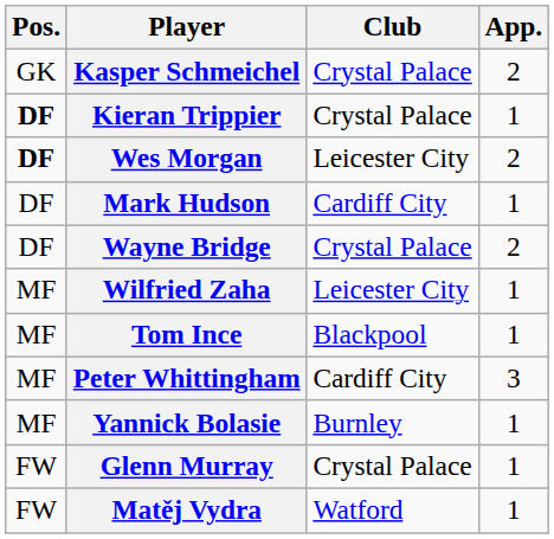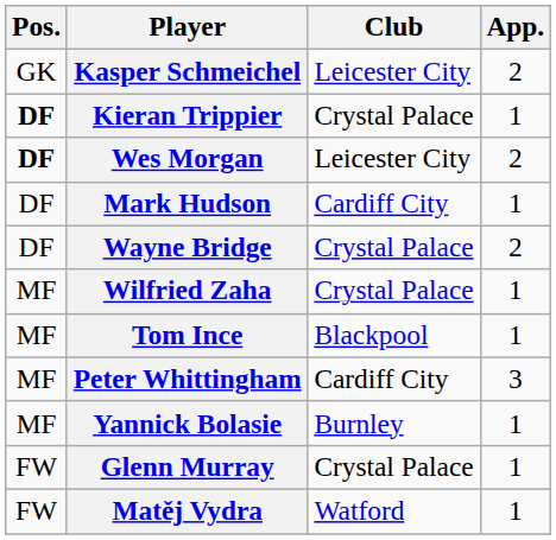Kasper Schmeichel | Club: Crystal Palace -> Leicester City
Wilfried Zaha | Club: Leicester City -> Crystal Palace
